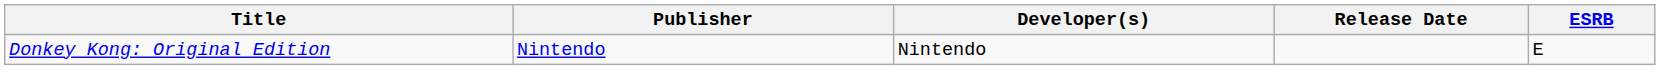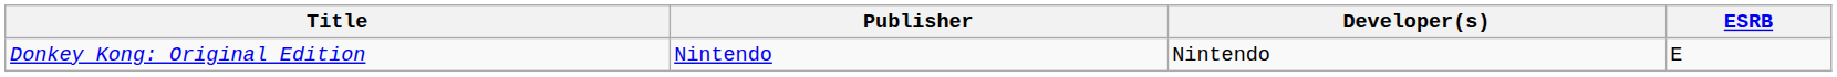- column: Release Date
